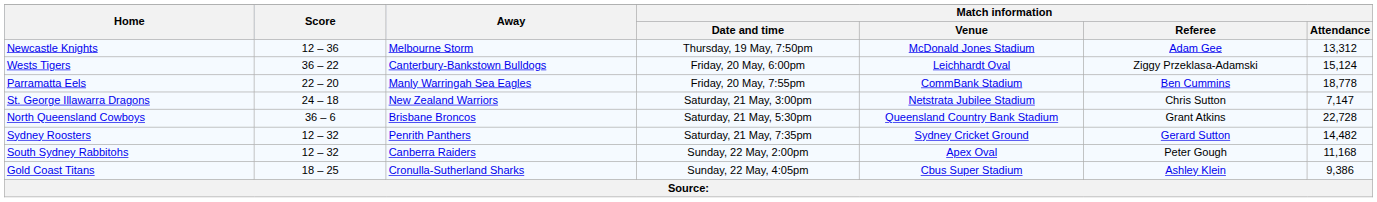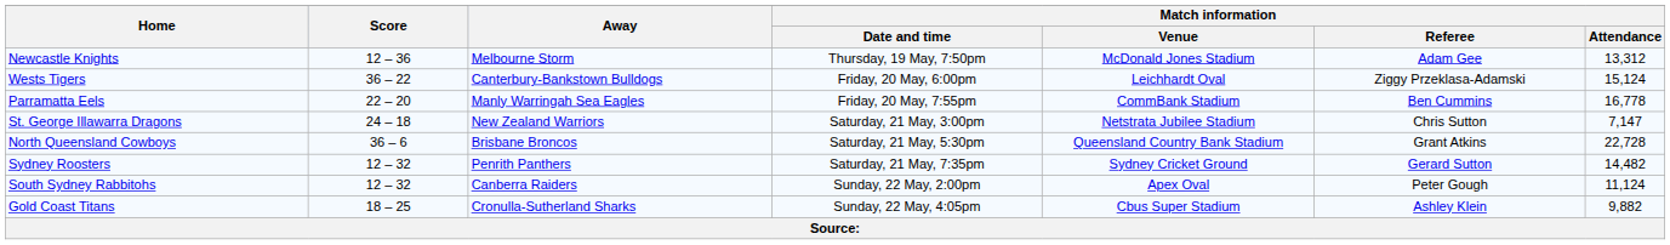Parramatta Eels | Match information / Attendance: 18,778 -> 16,778
South Sydney Rabbitohs | Match information / Attendance: 11,168 -> 11,124
Gold Coast Titans | Match information / Attendance: 9,386 -> 9,882
